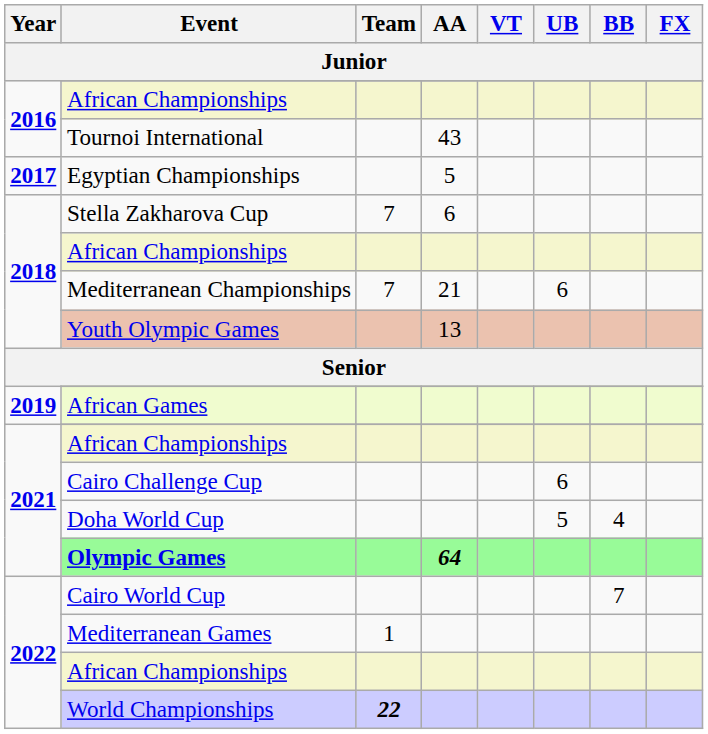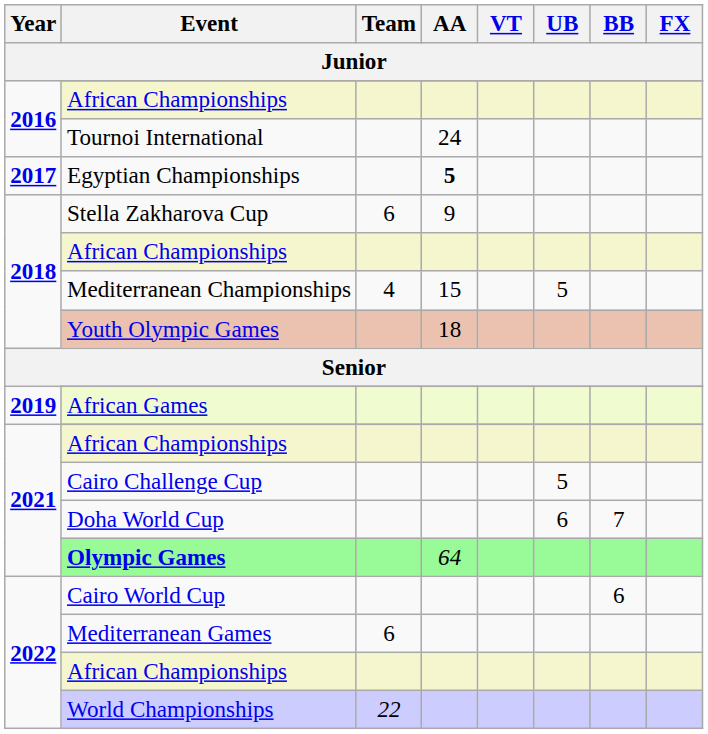Tournoi International | AA: 43 -> 24
Egyptian Championships | AA: normal -> bold
Stella Zakharova Cup | Team: 7 -> 6
Stella Zakharova Cup | AA: 6 -> 9
Mediterranean Championships | Team: 7 -> 4
Mediterranean Championships | AA: 21 -> 15
Mediterranean Championships | UB: 6 -> 5
Youth Olympic Games | AA: 13 -> 18
Cairo Challenge Cup | UB: 6 -> 5
Doha World Cup | UB: 5 -> 6
Doha World Cup | BB: 4 -> 7
Olympic Games | AA: bold -> normal
Cairo World Cup | BB: 7 -> 6
Mediterranean Games | Team: 1 -> 6
World Championships | Team: bold -> normal
